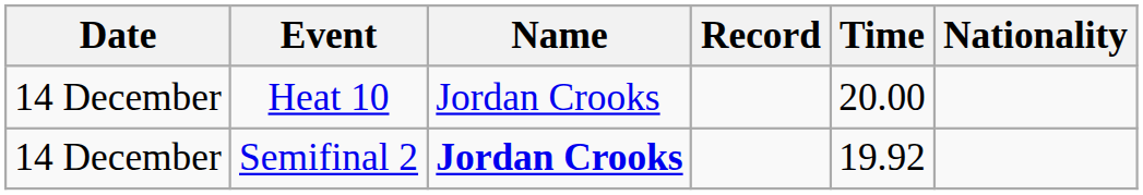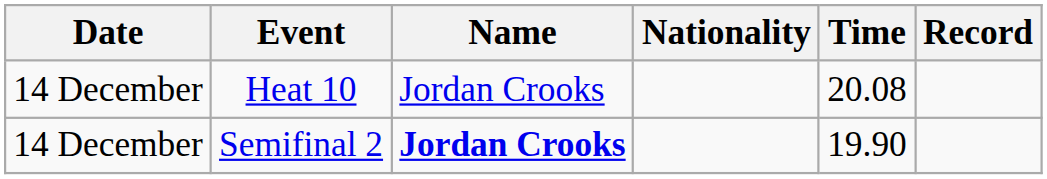columns swapped: Nationality <-> Record
Heat 10 | Time: 20.00 -> 20.08
Semifinal 2 | Time: 19.92 -> 19.90
